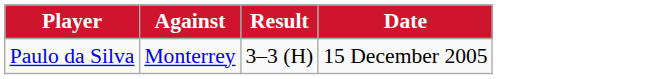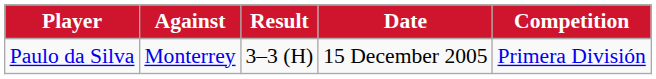+ column: Competition | Primera División
